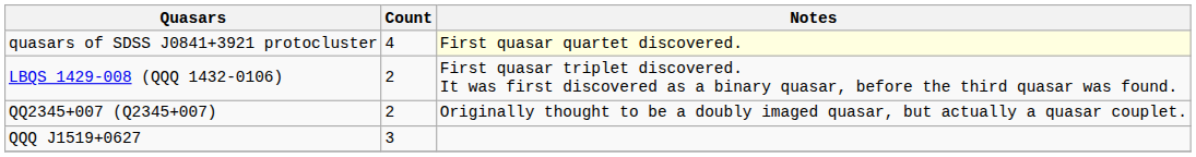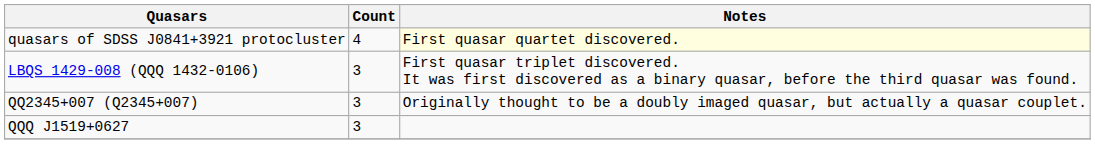LBQS 1429-008 (QQQ 1432-0106) | Count: 2 -> 3
QQ2345+007 (Q2345+007) | Count: 2 -> 3
